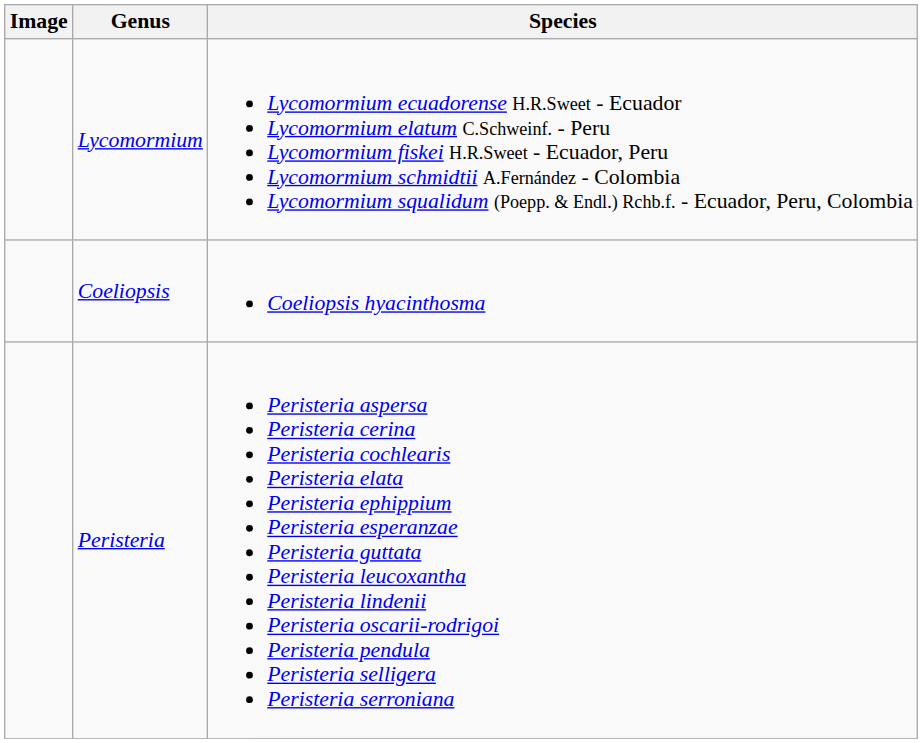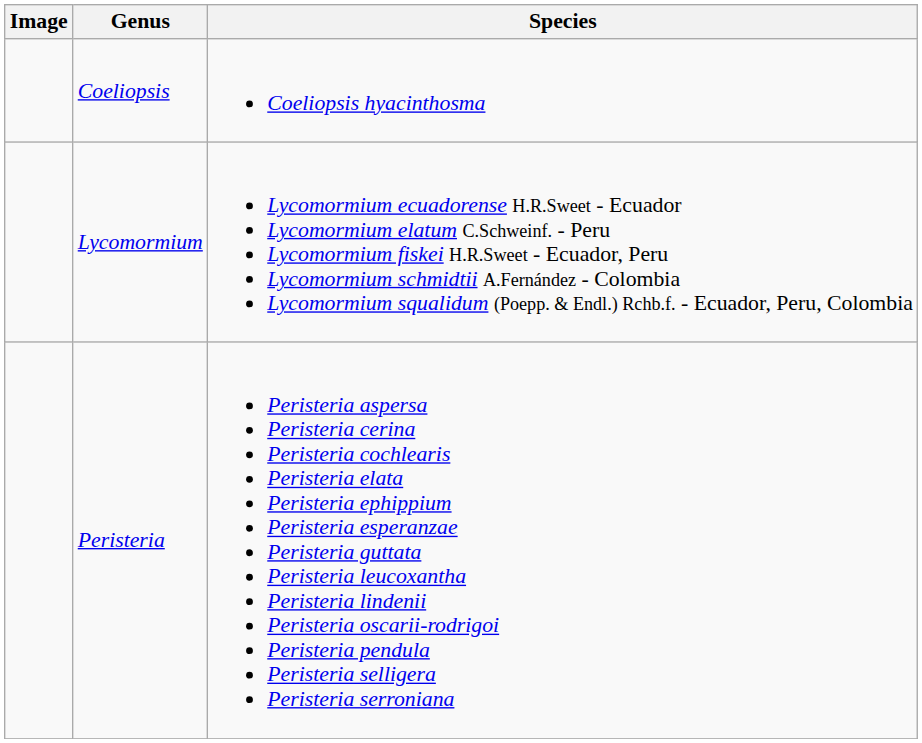rows swapped: Coeliopsis <-> Lycomormium
